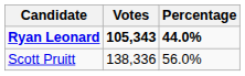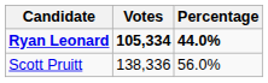Ryan Leonard | Votes: 105,343 -> 105,334
